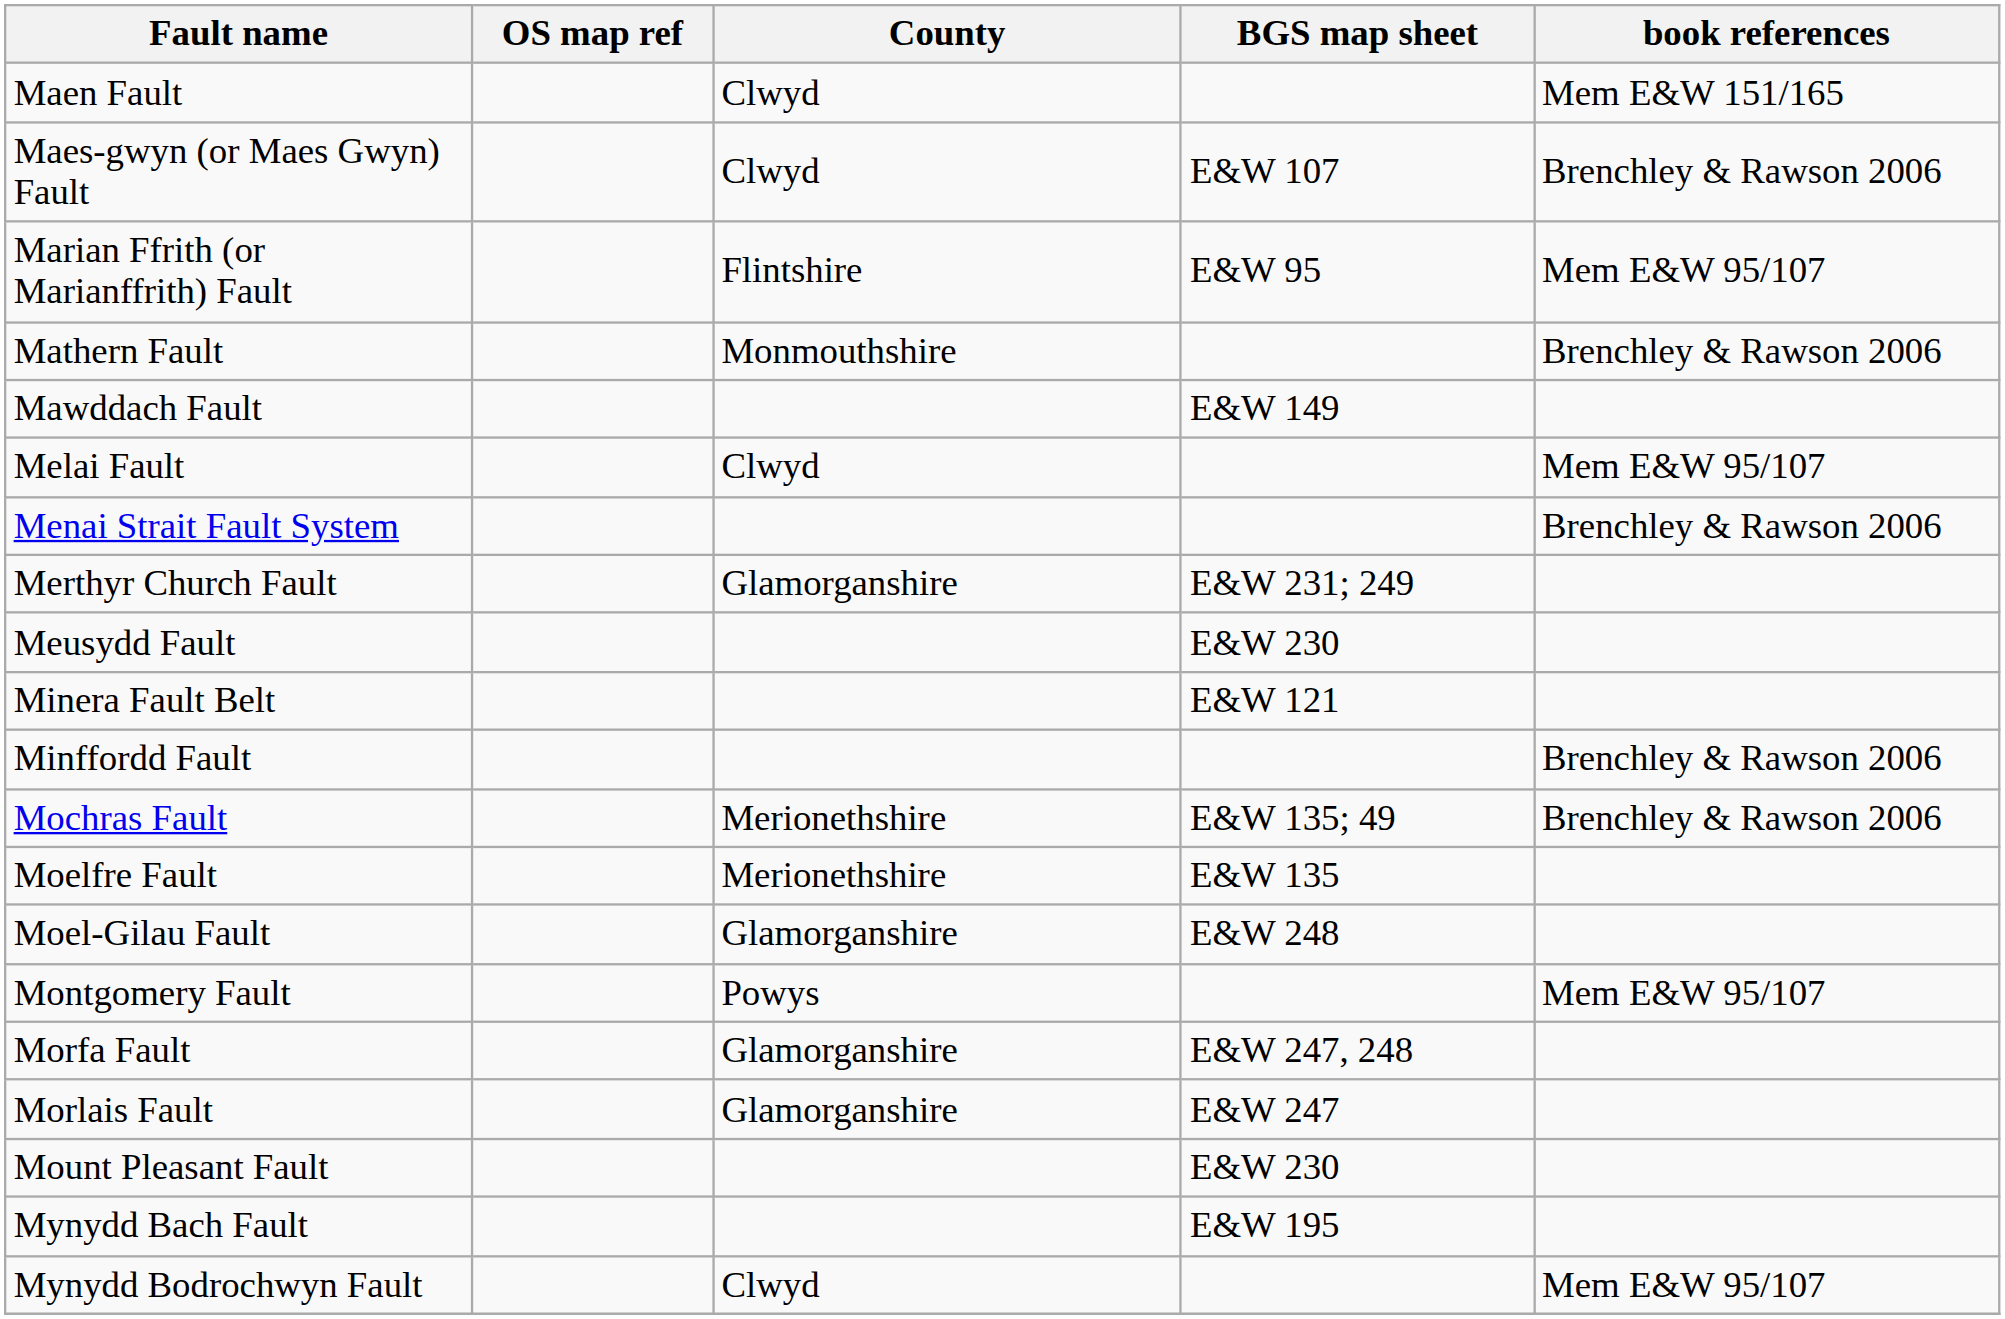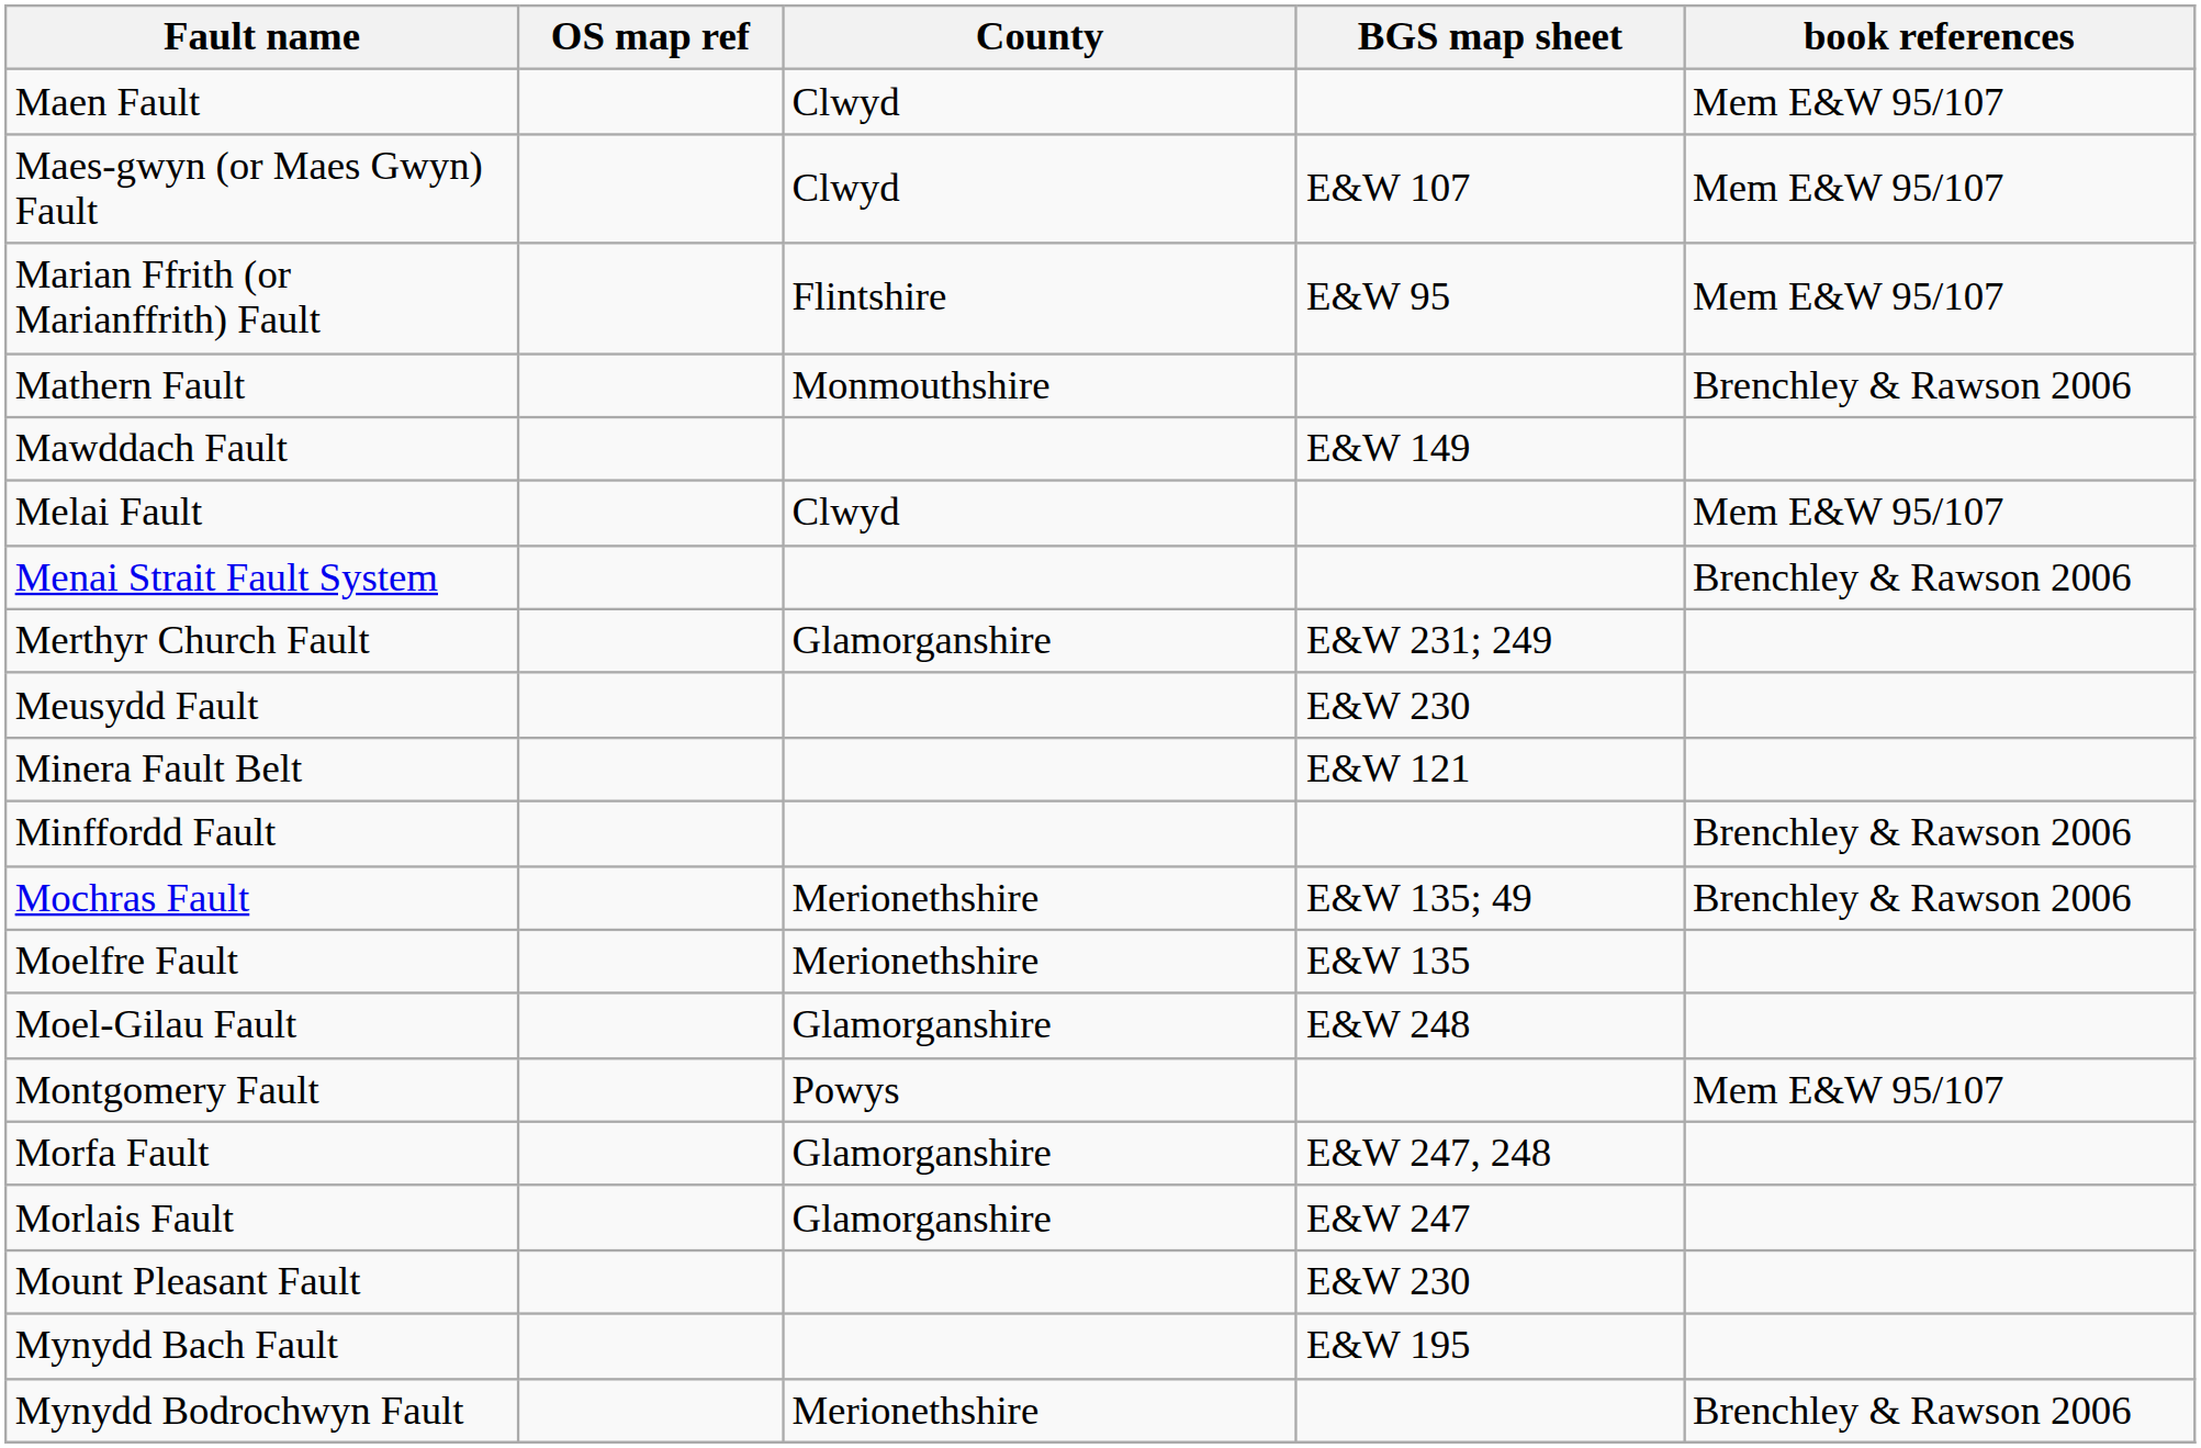Maen Fault | book references: Mem E&W 151/165 -> Mem E&W 95/107
Maes-gwyn (or Maes Gwyn) Fault | book references: Brenchley & Rawson 2006 -> Mem E&W 95/107
Mynydd Bodrochwyn Fault | County: Clwyd -> Merionethshire
Mynydd Bodrochwyn Fault | book references: Mem E&W 95/107 -> Brenchley & Rawson 2006
